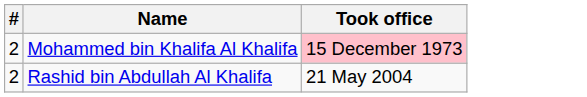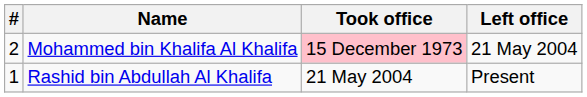+ column: Left office | 21 May 2004 | Present
Rashid bin Abdullah Al Khalifa | #: 2 -> 1
